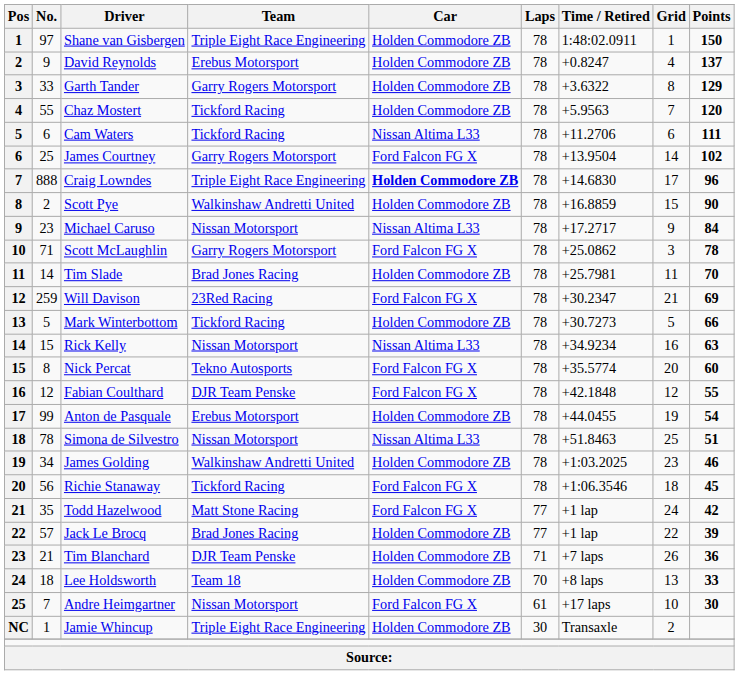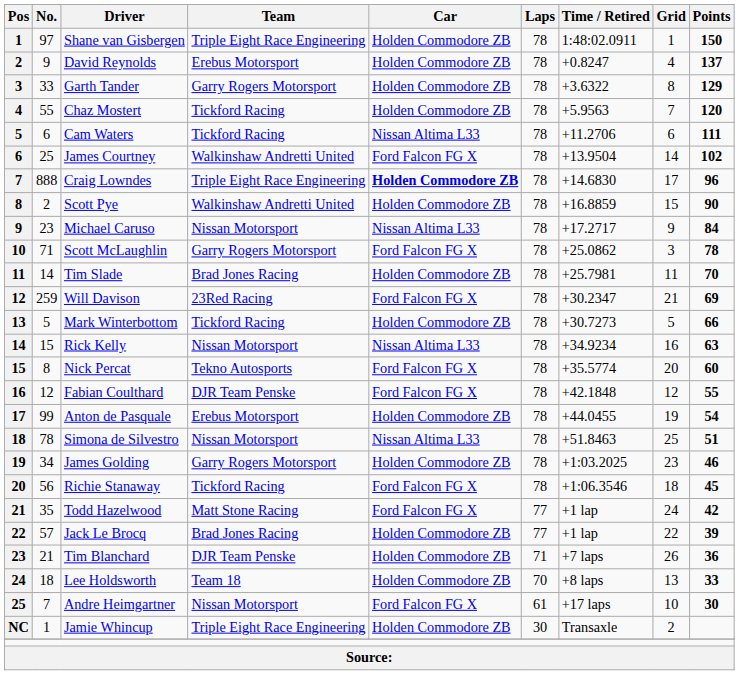James Courtney | Team: Garry Rogers Motorsport -> Walkinshaw Andretti United
James Golding | Team: Walkinshaw Andretti United -> Garry Rogers Motorsport
